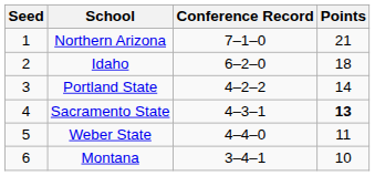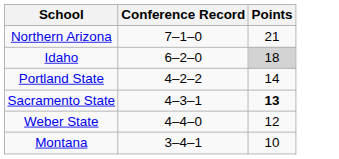- column: Seed | 1 | 2 | 3 | 4 | 5 | 6
Idaho | Points: no background -> lightgrey background
Weber State | Points: 11 -> 12
